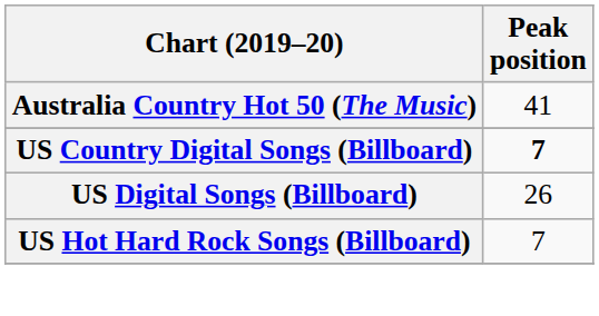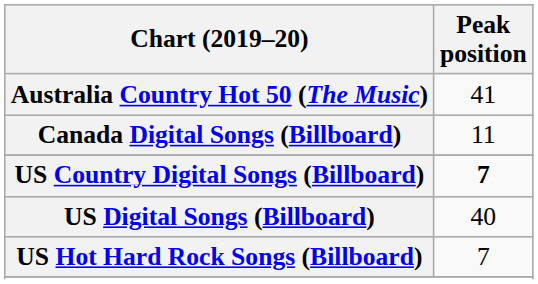+ row: Canada Digital Songs (Billboard) | 11
US Digital Songs (Billboard) | Peak position: 26 -> 40
